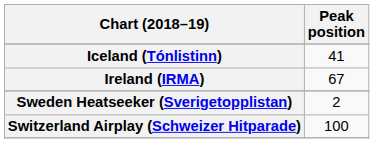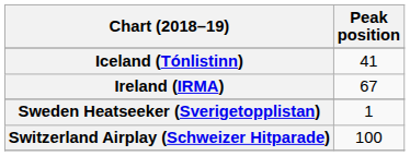Sweden Heatseeker (Sverigetopplistan) | Peak position: 2 -> 1
